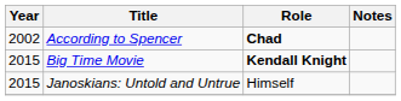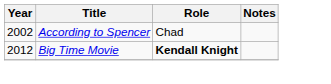According to Spencer | Role: bold -> normal
Big Time Movie | Year: 2015 -> 2012
- row: 2015 | Janoskians: Untold and Untrue | Himself
